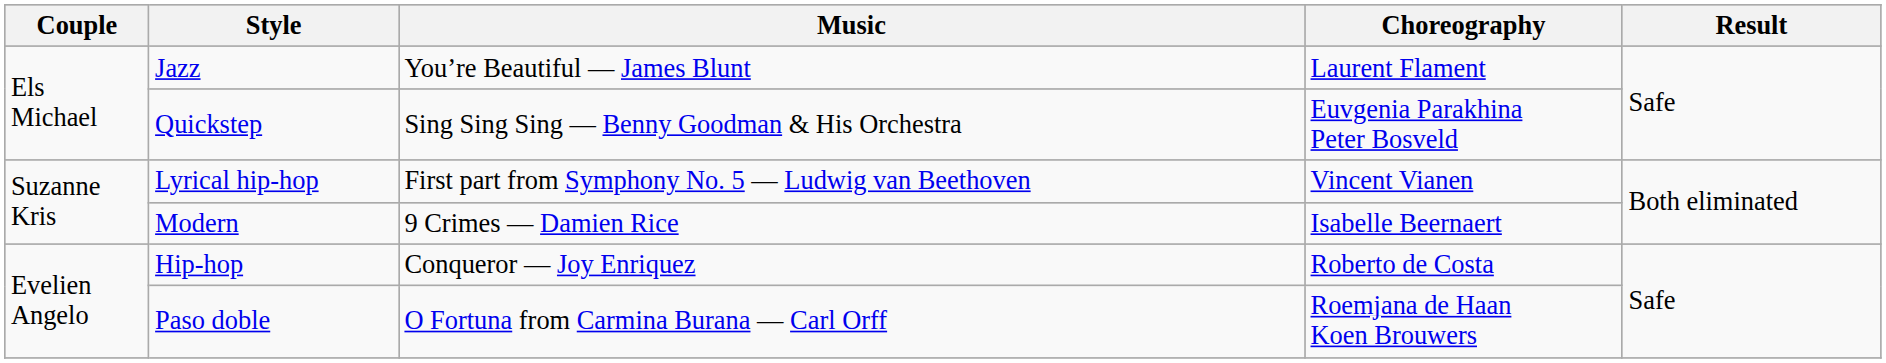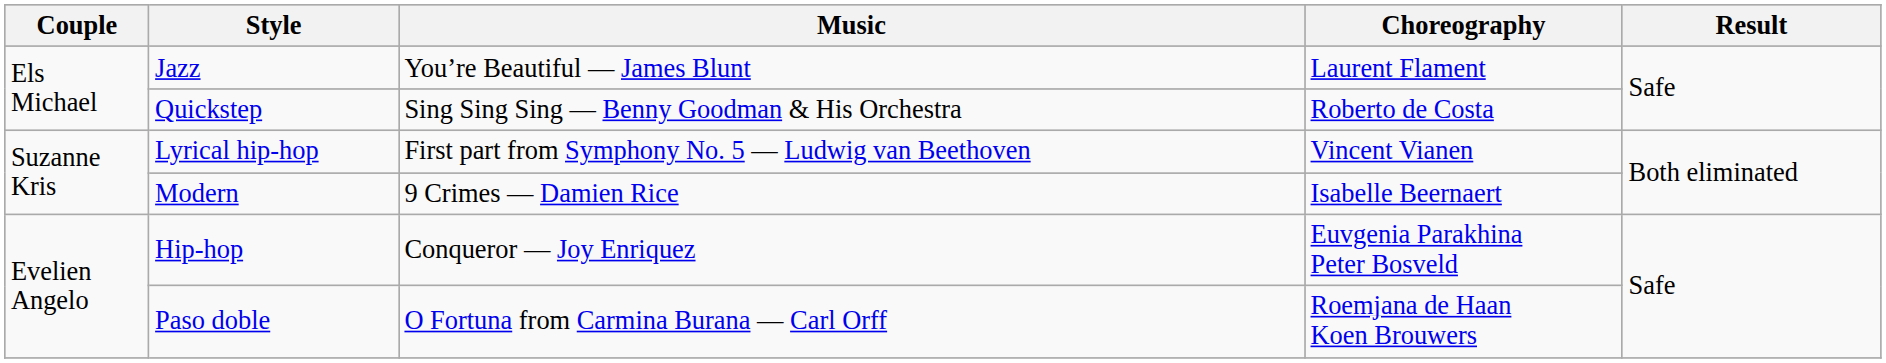Quickstep | Choreography: Euvgenia Parakhina Peter Bosveld -> Roberto de Costa
Hip-hop | Choreography: Roberto de Costa -> Euvgenia Parakhina Peter Bosveld
